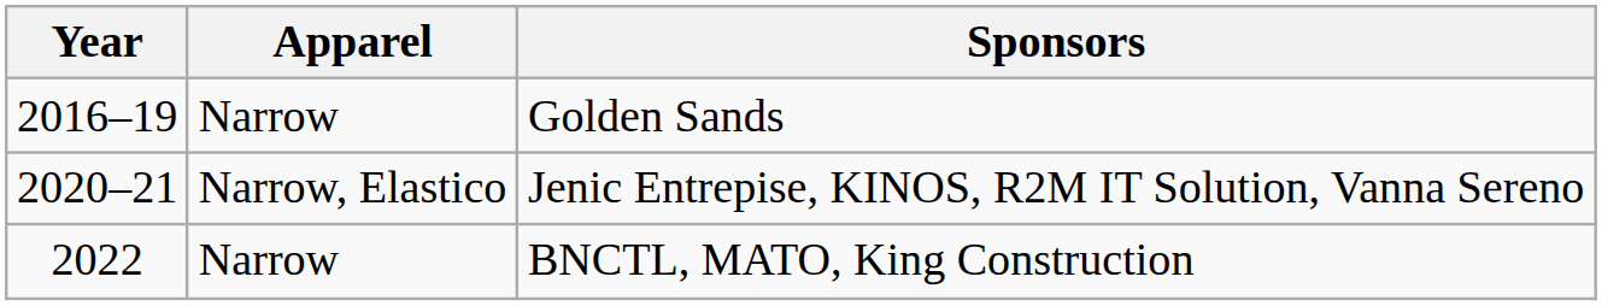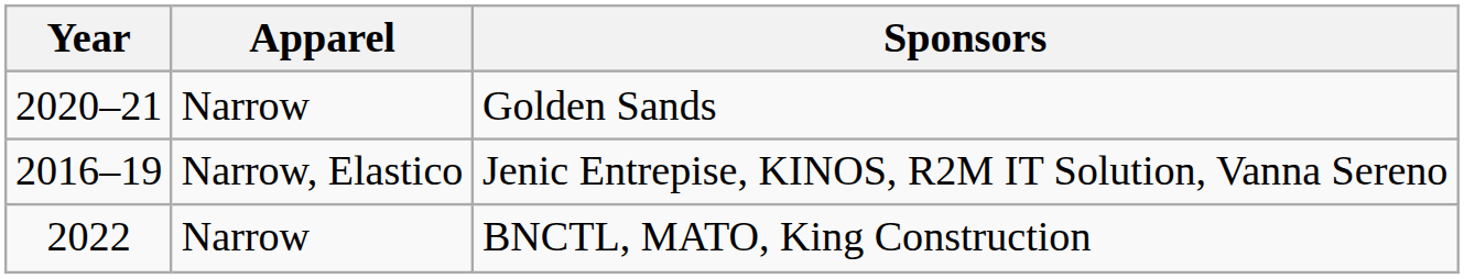Golden Sands | Year: 2016–19 -> 2020–21
Jenic Entrepise, KINOS, R2M IT Solution, Vanna Sereno | Year: 2020–21 -> 2016–19
